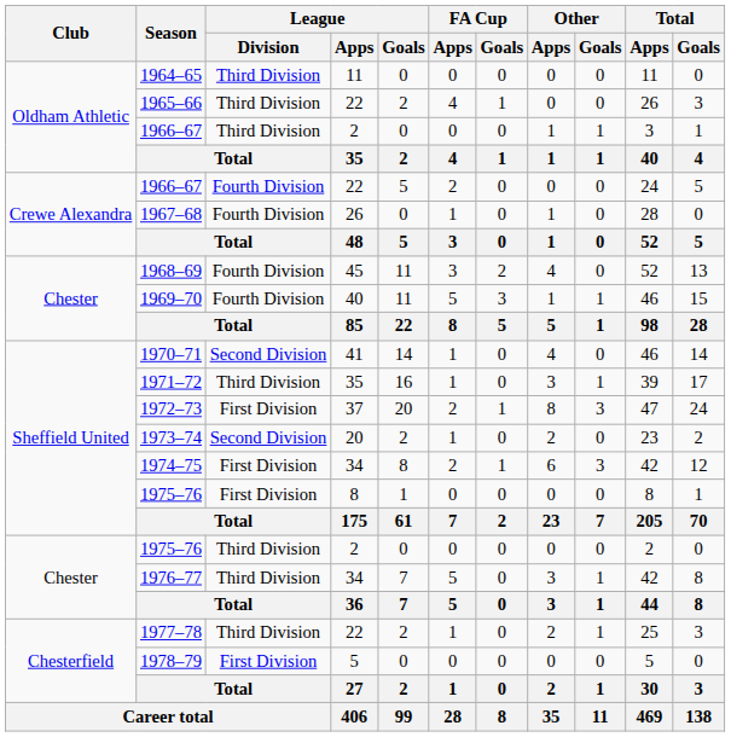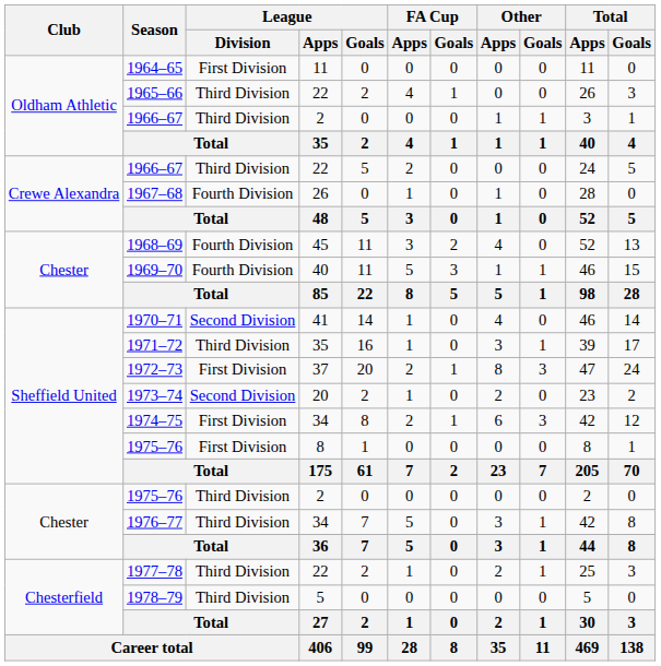1964–65 | League / Division: Third Division -> First Division
1966–67 / 22 | League / Division: Fourth Division -> Third Division
1978–79 | League / Division: First Division -> Third Division
